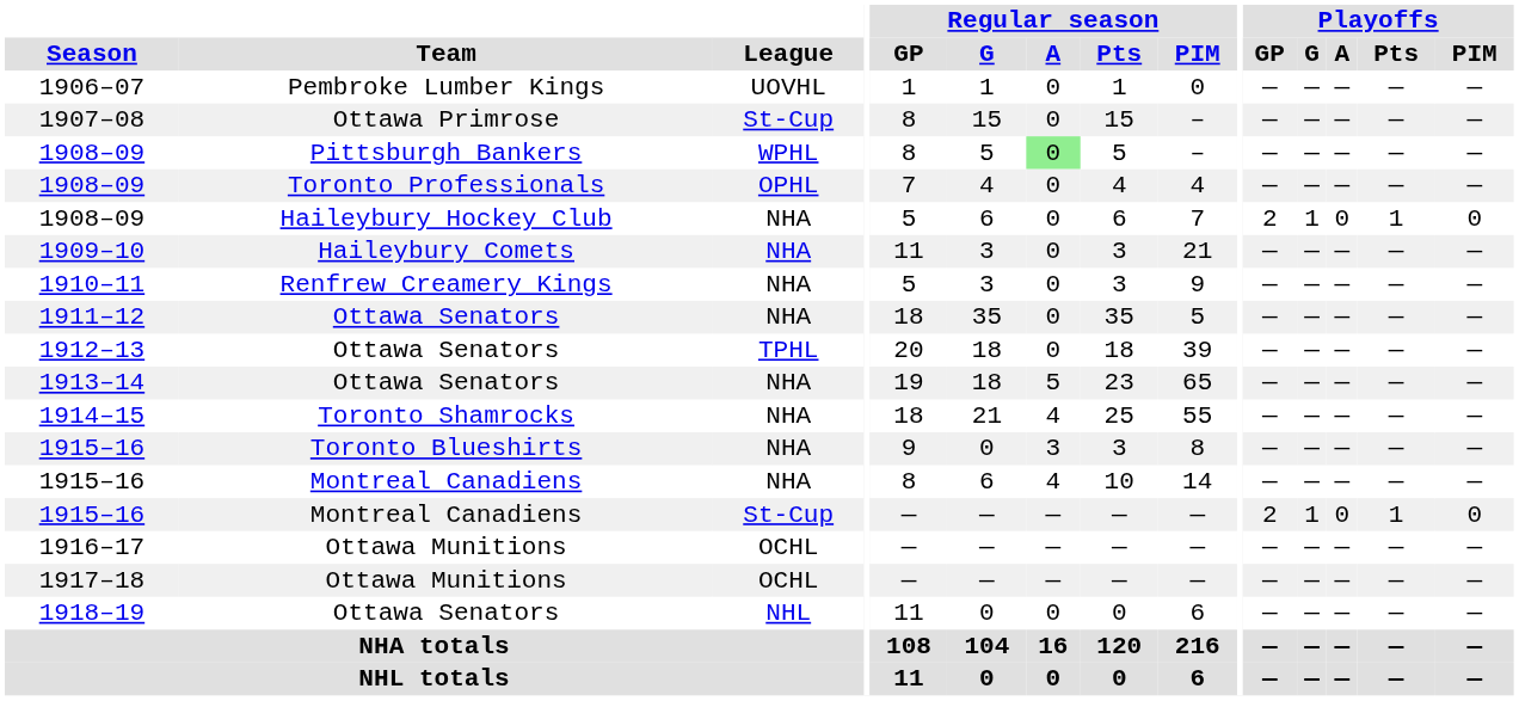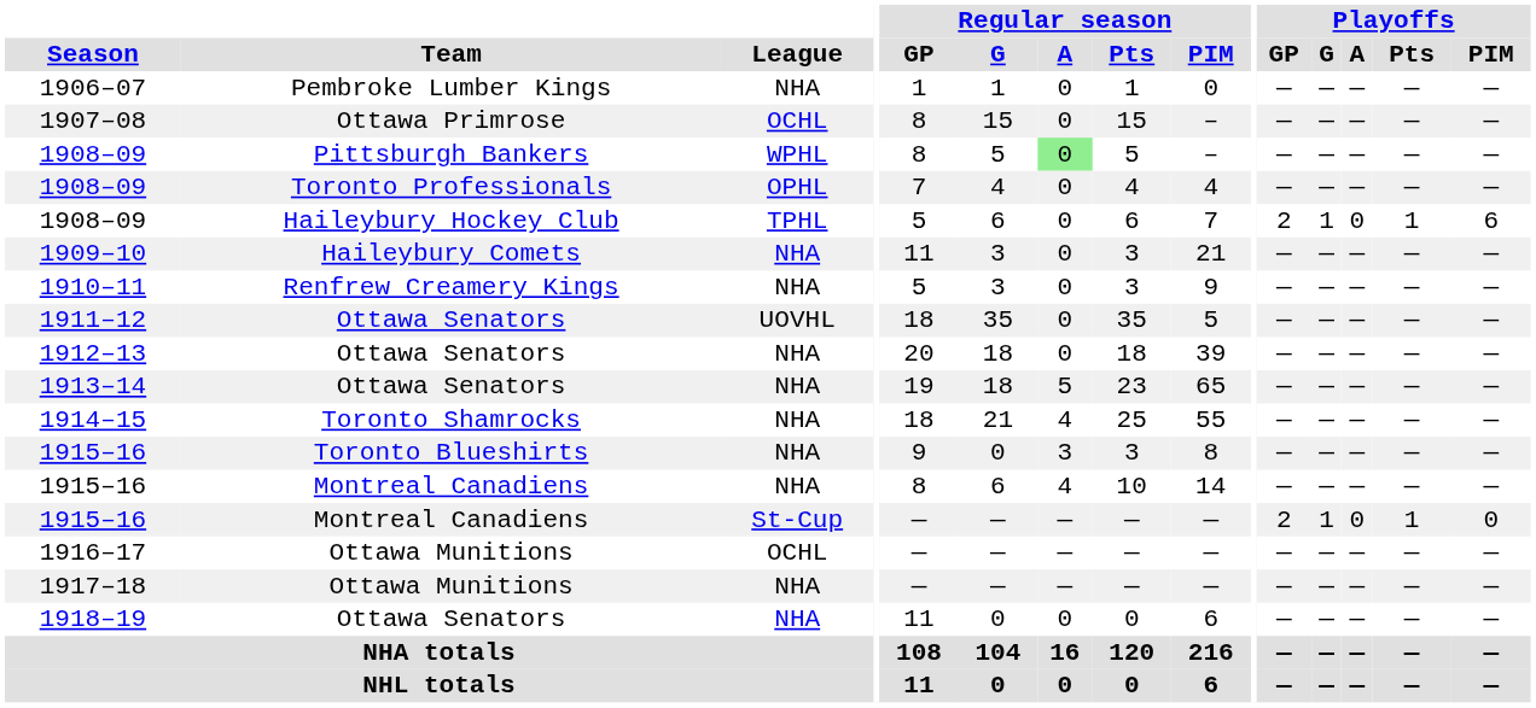1906–07 | League: UOVHL -> NHA
1907–08 | League: St-Cup -> OCHL
1908–09 / Haileybury Hockey Club | League: NHA -> TPHL
1908–09 / Haileybury Hockey Club | Playoffs / PIM: 0 -> 6
1911–12 | League: NHA -> UOVHL
1912–13 | League: TPHL -> NHA
1917–18 | League: OCHL -> NHA
1918–19 | League: NHL -> NHA
